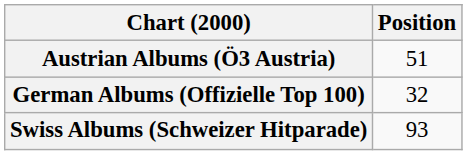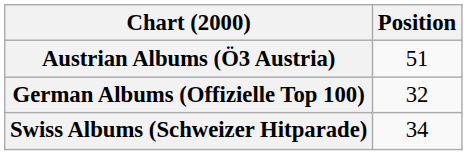Swiss Albums (Schweizer Hitparade) | Position: 93 -> 34
